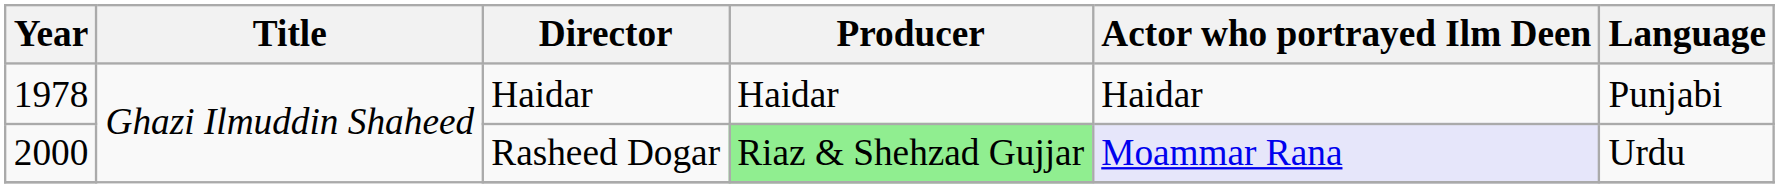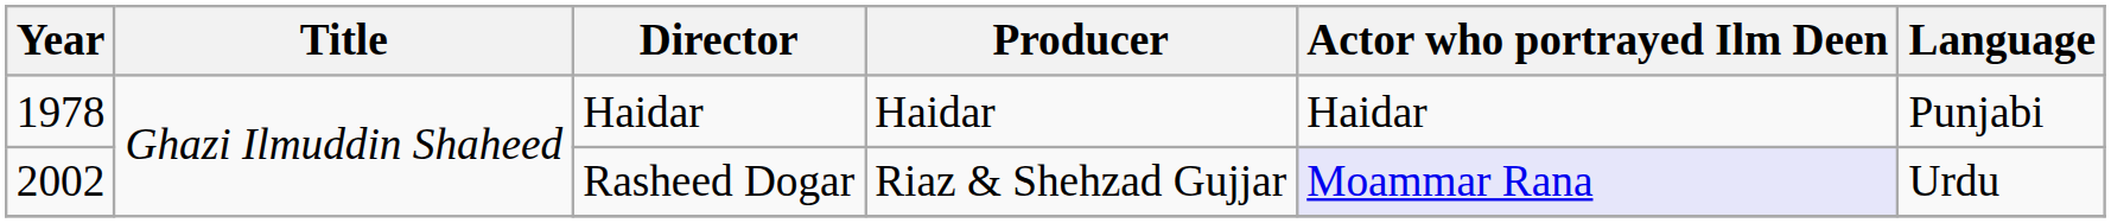Rasheed Dogar | Year: 2000 -> 2002
Rasheed Dogar | Producer: lightgreen background -> no background
